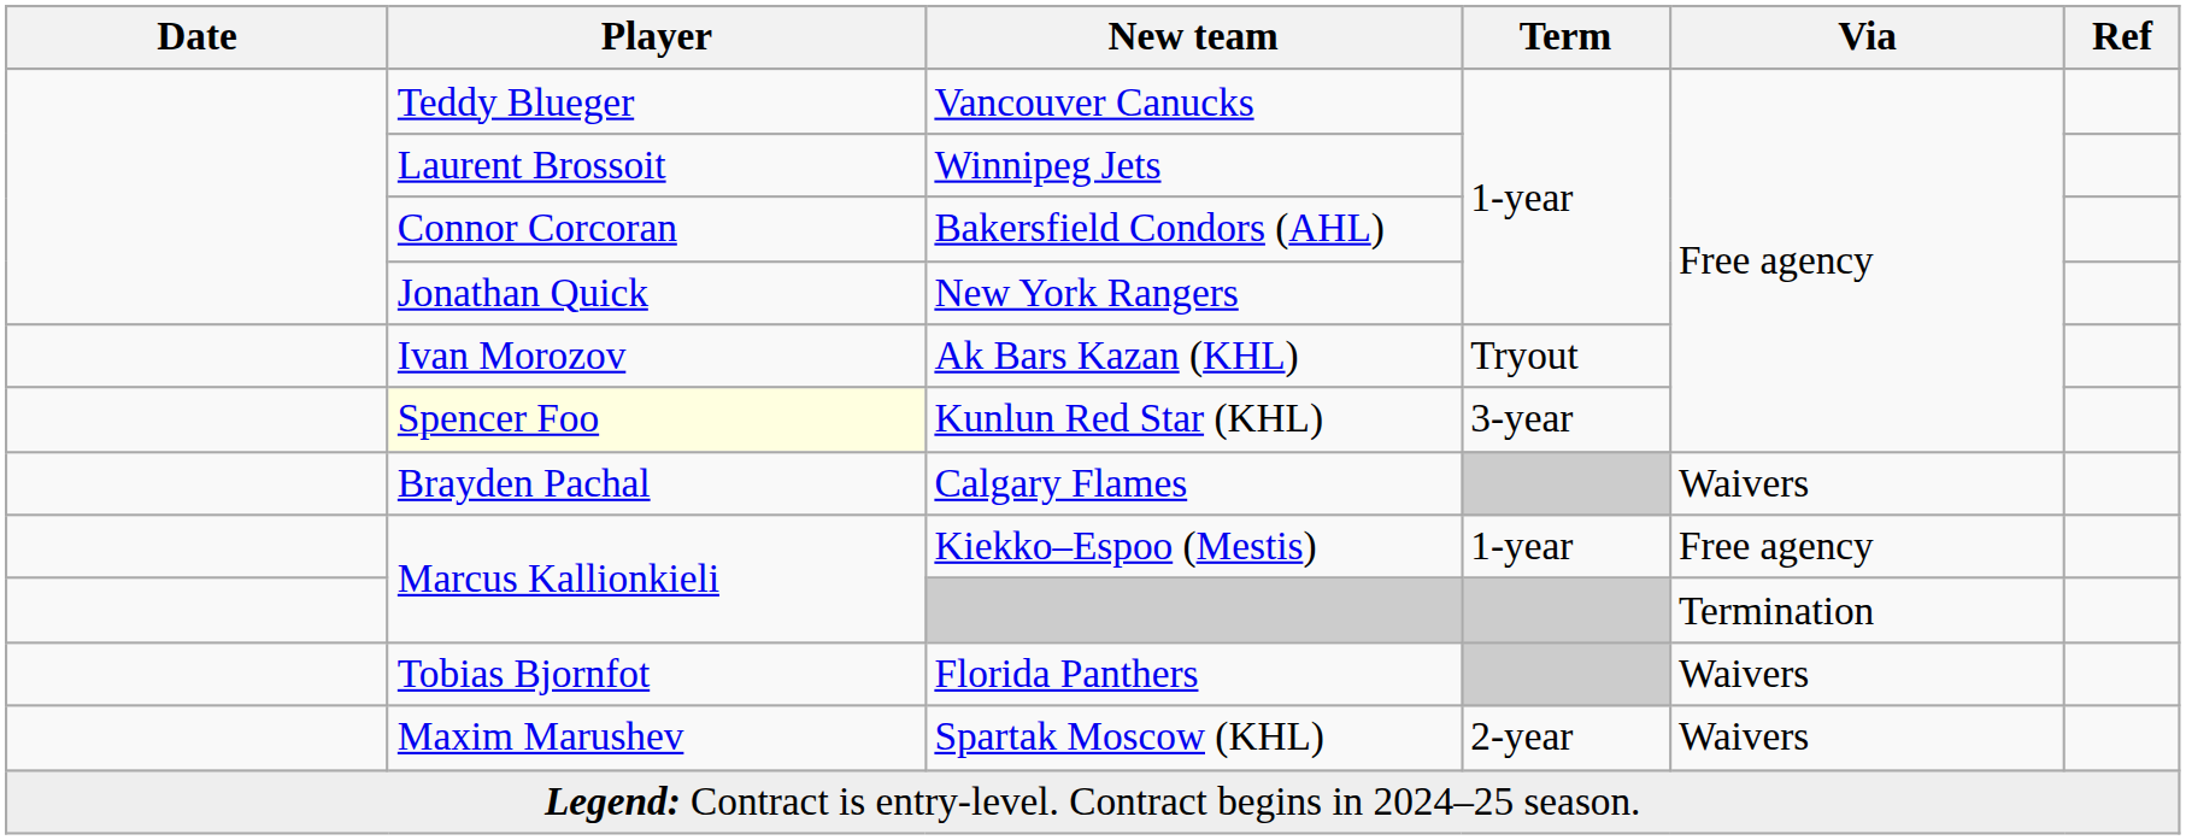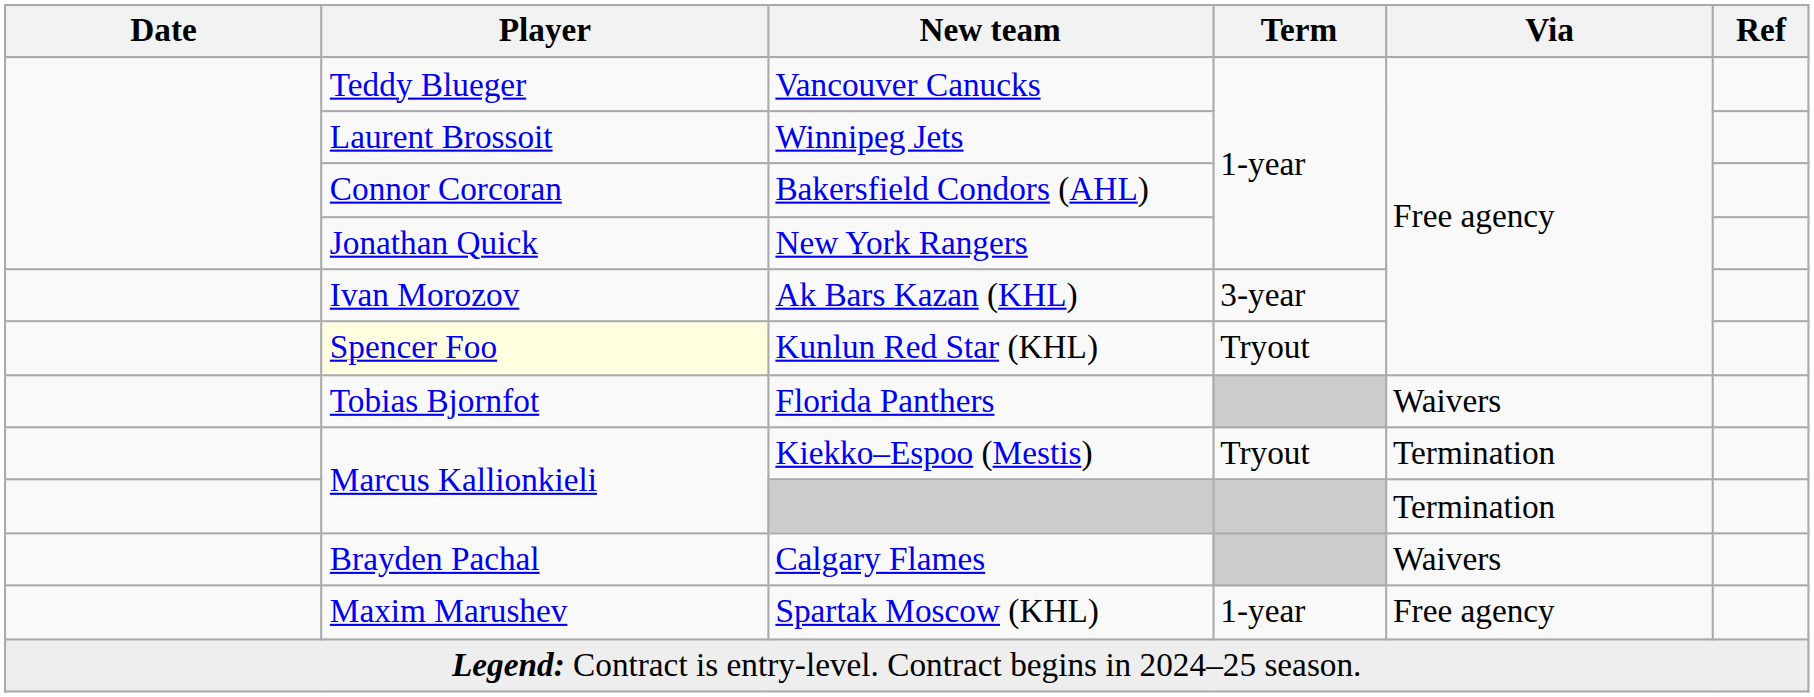Ak Bars Kazan (KHL) | Term: Tryout -> 3-year
Kunlun Red Star (KHL) | Term: 3-year -> Tryout
rows swapped: Calgary Flames <-> Florida Panthers
Kiekko–Espoo (Mestis) | Term: 1-year -> Tryout
Kiekko–Espoo (Mestis) | Via: Free agency -> Termination
Spartak Moscow (KHL) | Term: 2-year -> 1-year
Spartak Moscow (KHL) | Via: Waivers -> Free agency
